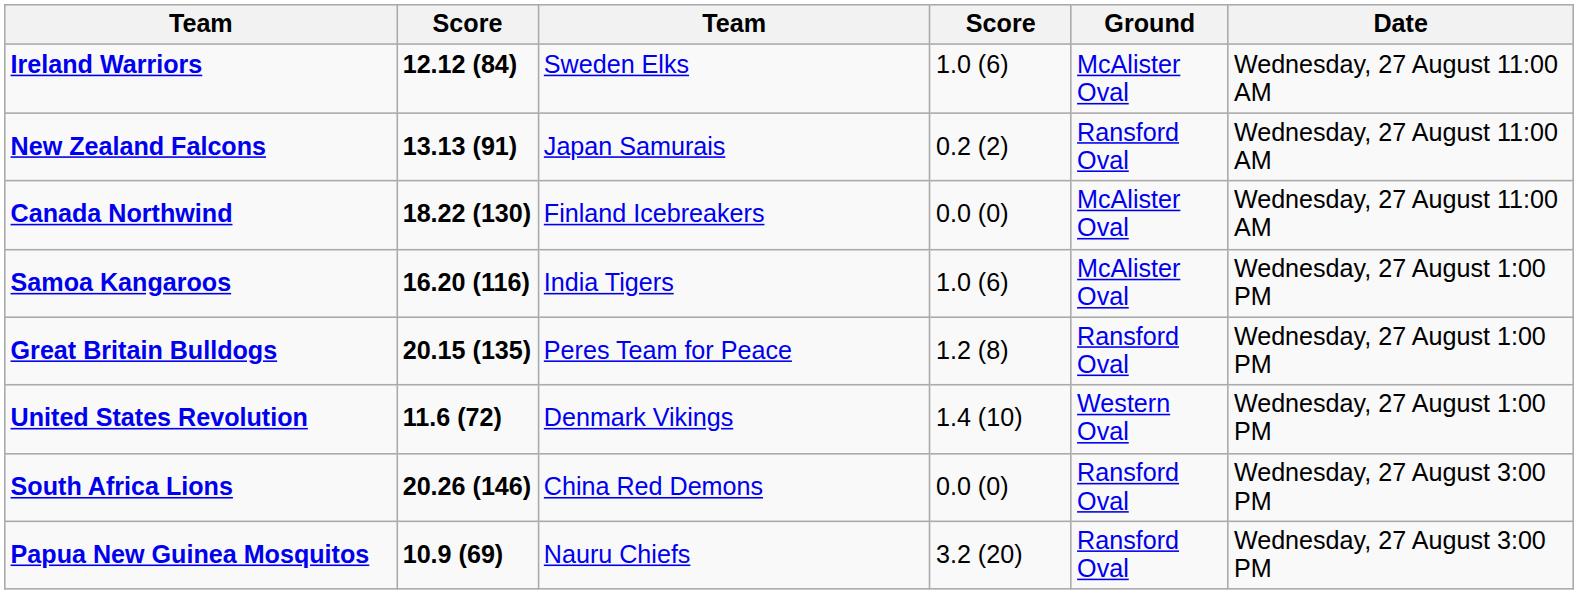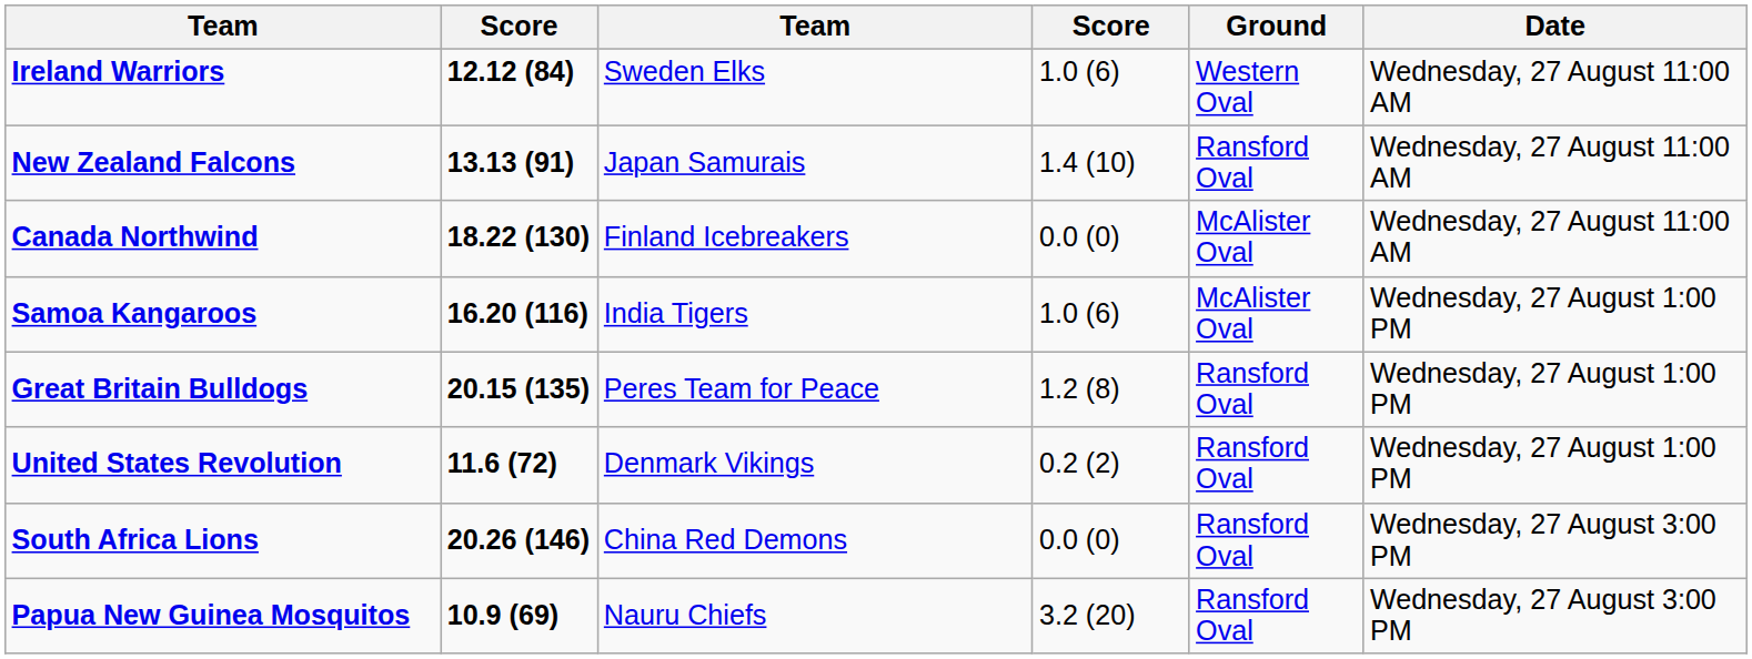Ireland Warriors | Ground: McAlister Oval -> Western Oval
New Zealand Falcons | column 4: 0.2 (2) -> 1.4 (10)
United States Revolution | column 4: 1.4 (10) -> 0.2 (2)
United States Revolution | Ground: Western Oval -> Ransford Oval
